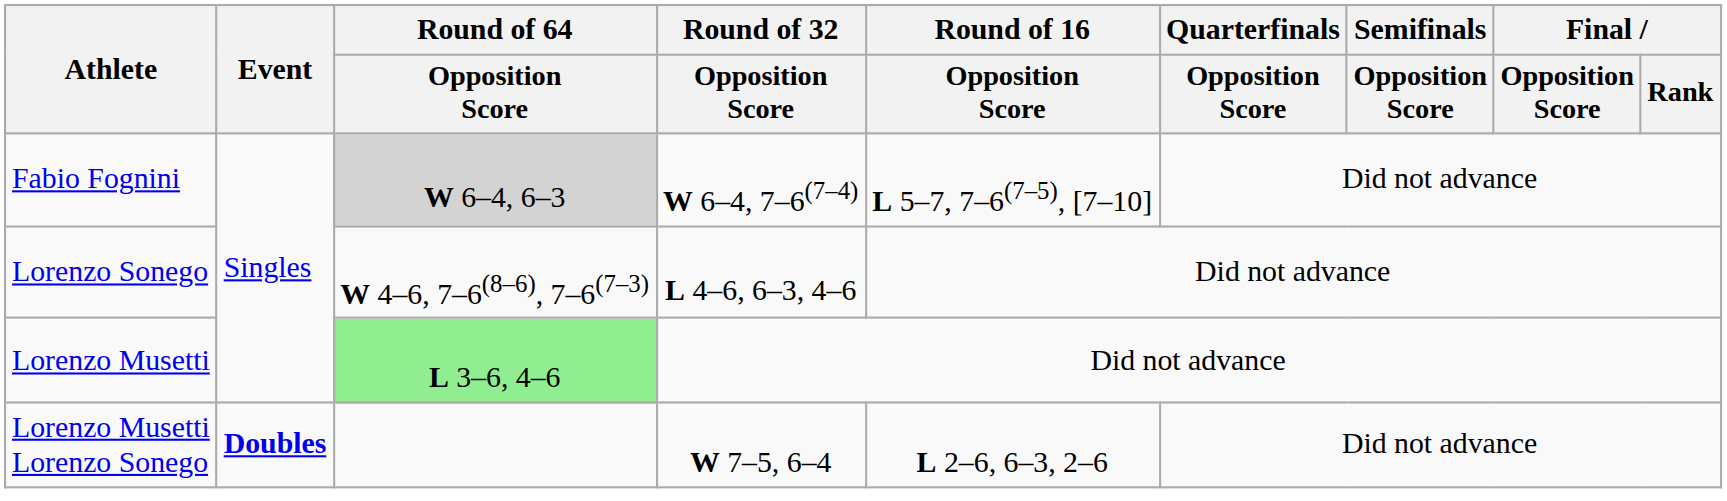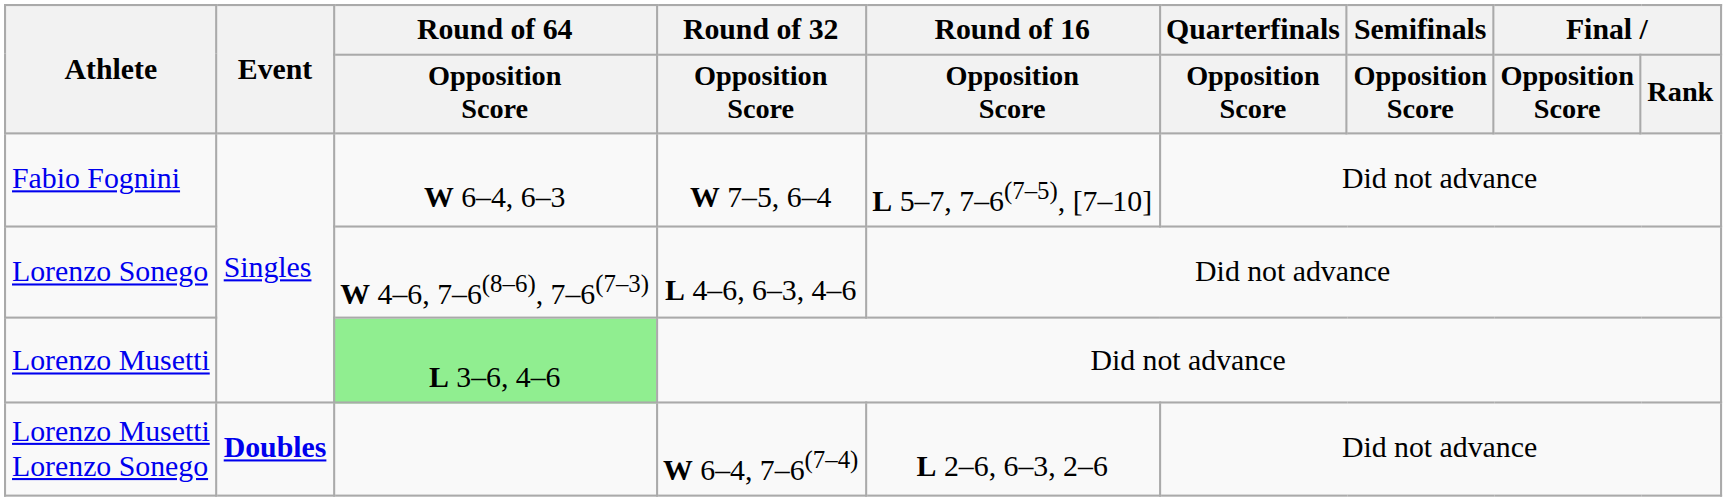Fabio Fognini | Round of 64 / Opposition Score: lightgrey background -> no background
Fabio Fognini | Round of 32 / Opposition Score: W 6–4, 7–6(7–4) -> W 7–5, 6–4
Lorenzo Musetti Lorenzo Sonego | Round of 32 / Opposition Score: W 7–5, 6–4 -> W 6–4, 7–6(7–4)
